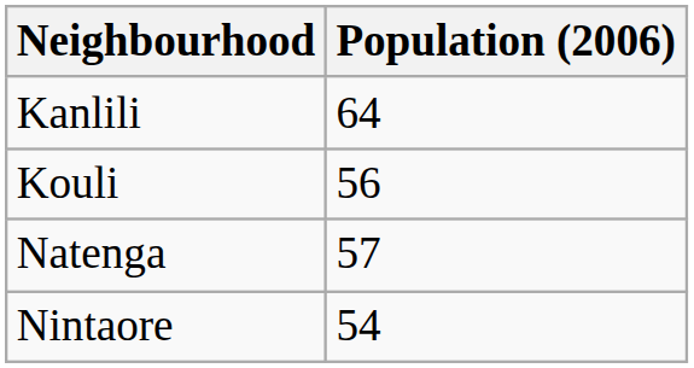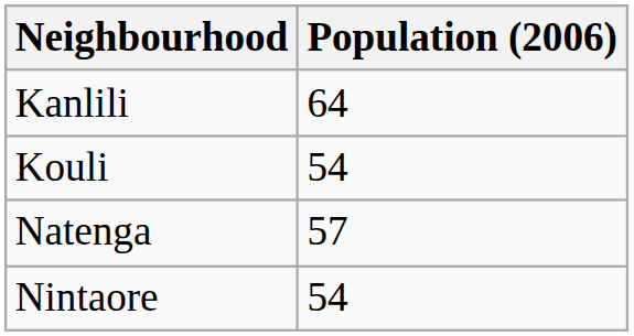Kouli | Population (2006): 56 -> 54
